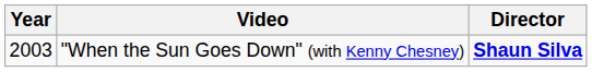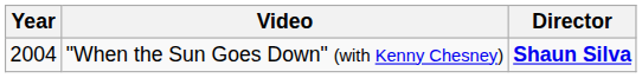"When the Sun Goes Down" (with Kenny Chesney) | Year: 2003 -> 2004
